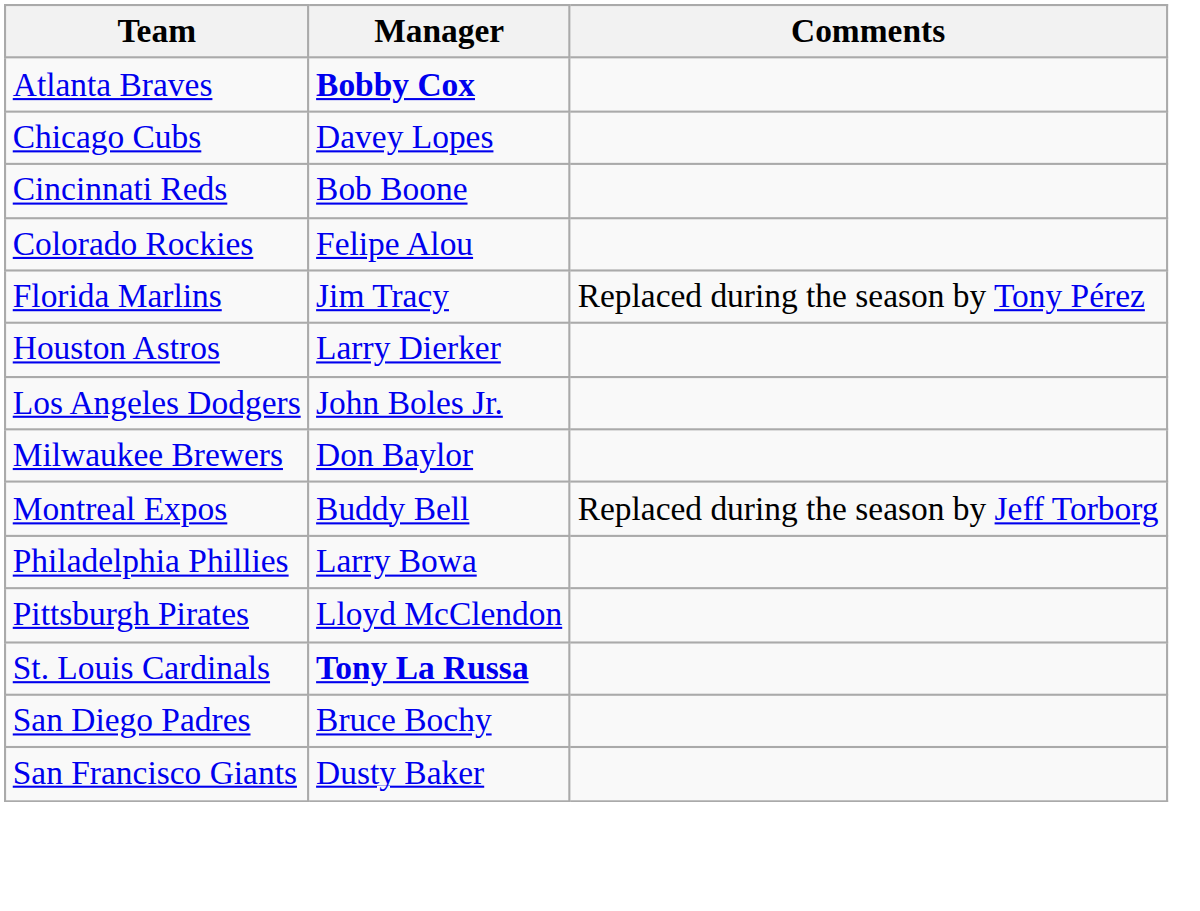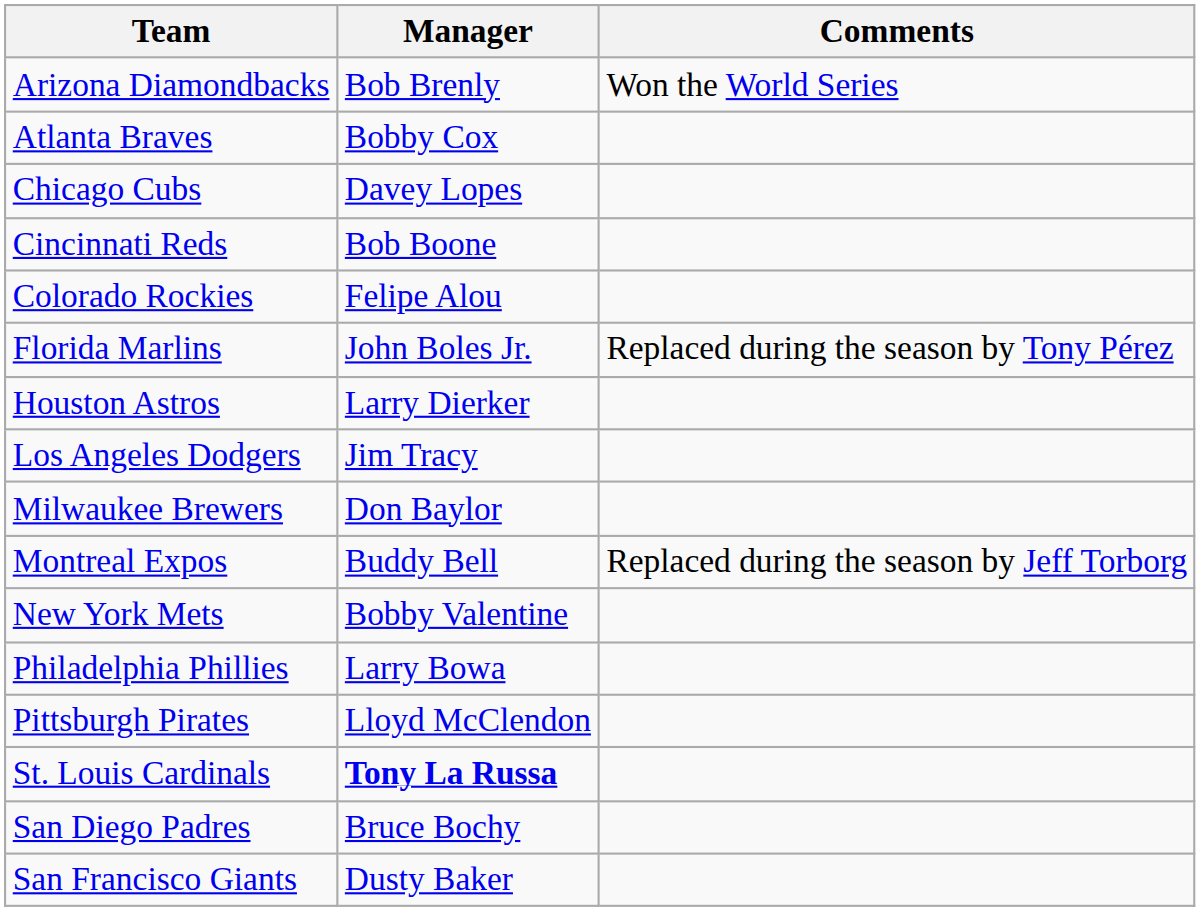+ row: Arizona Diamondbacks | Bob Brenly | Won the World Series
Atlanta Braves | Manager: bold -> normal
Florida Marlins | Manager: Jim Tracy -> John Boles Jr.
Los Angeles Dodgers | Manager: John Boles Jr. -> Jim Tracy
+ row: New York Mets | Bobby Valentine
